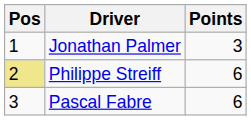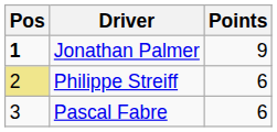Jonathan Palmer | Pos: normal -> bold
Jonathan Palmer | Points: 3 -> 9
